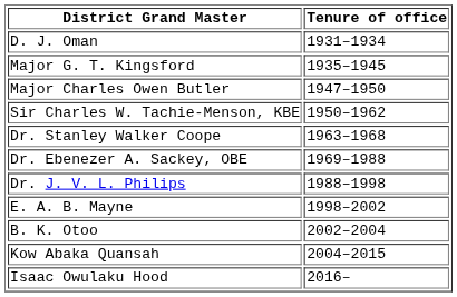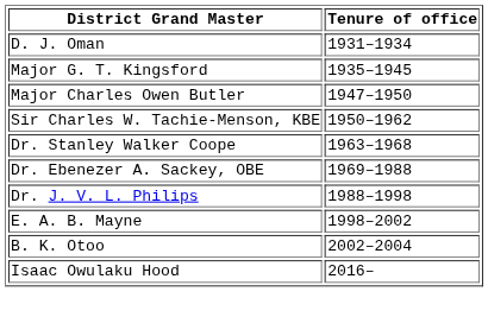- row: Kow Abaka Quansah | 2004–2015
